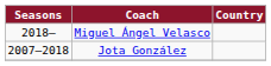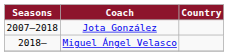rows swapped: Jota González <-> Miguel Ángel Velasco
